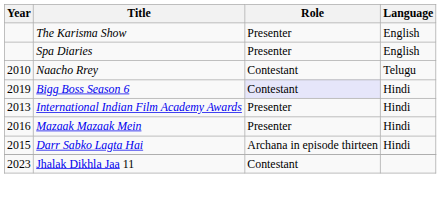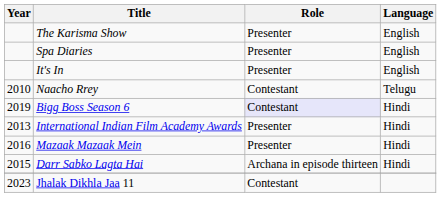+ row: It's In | Presenter | English
